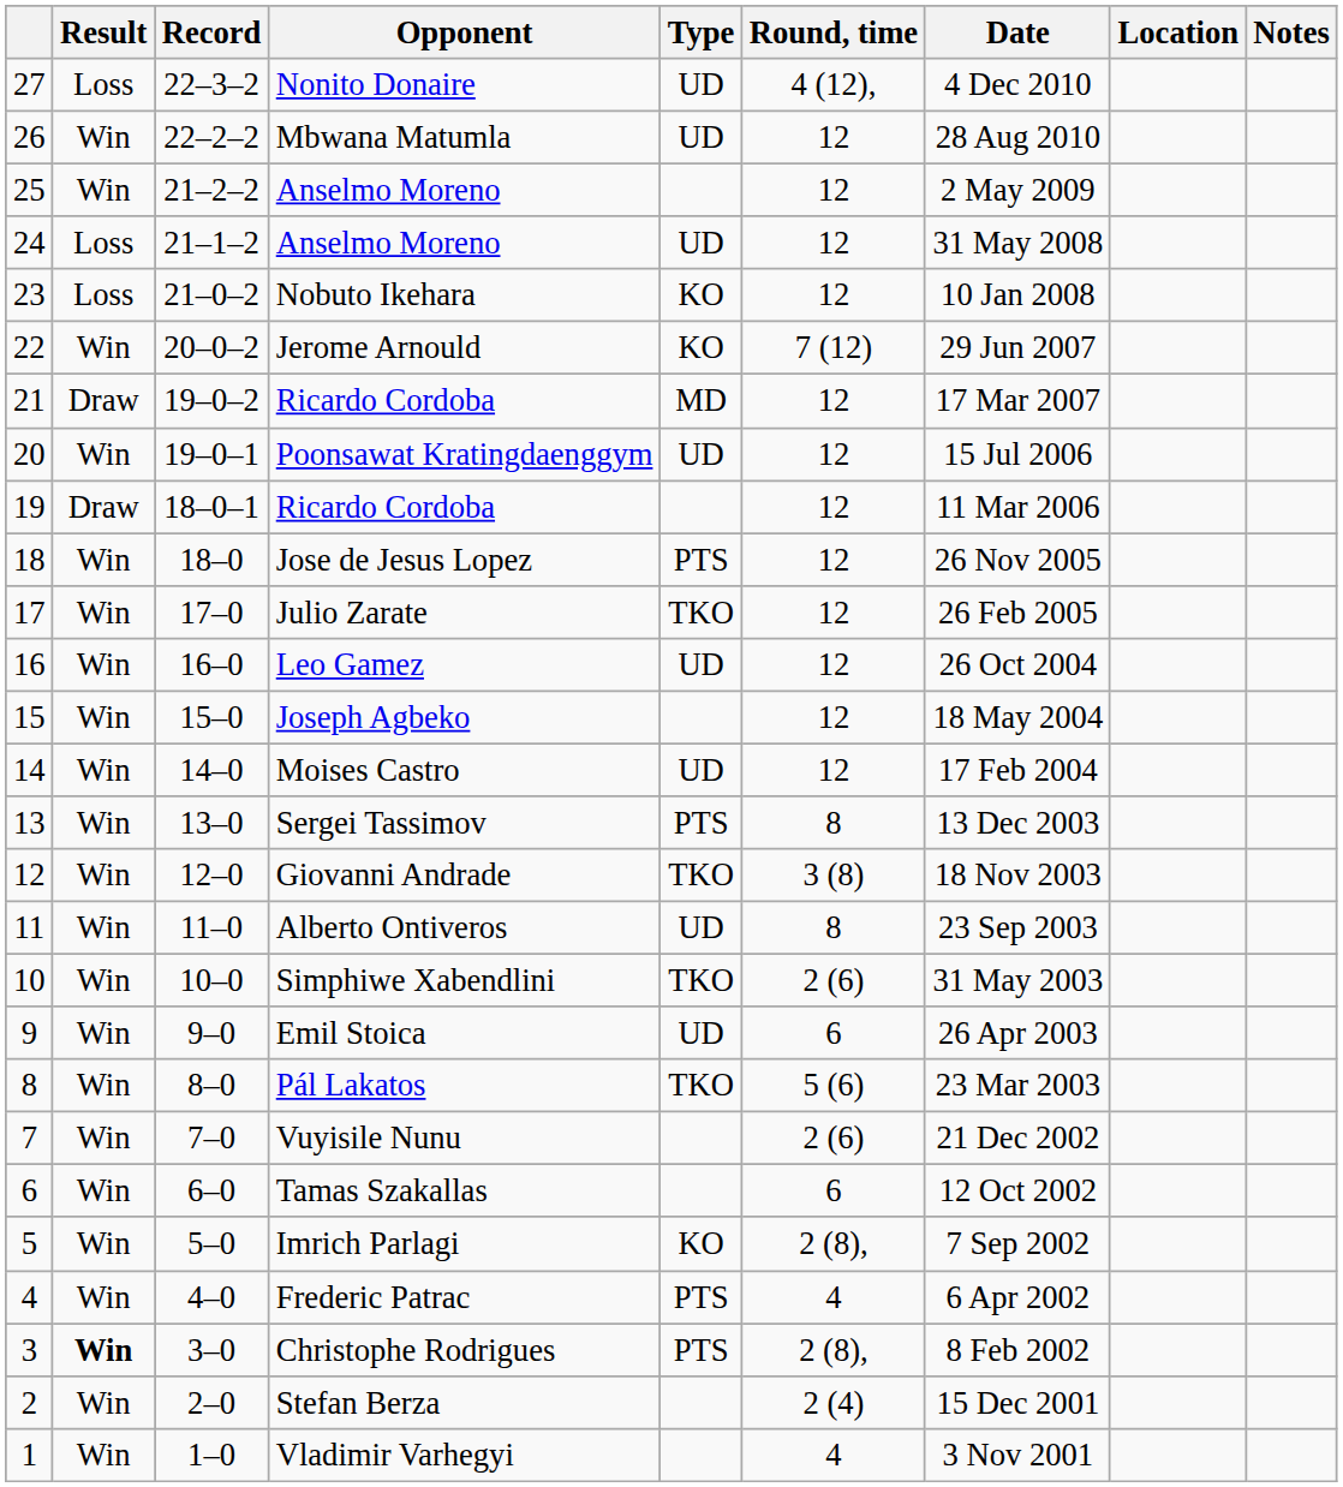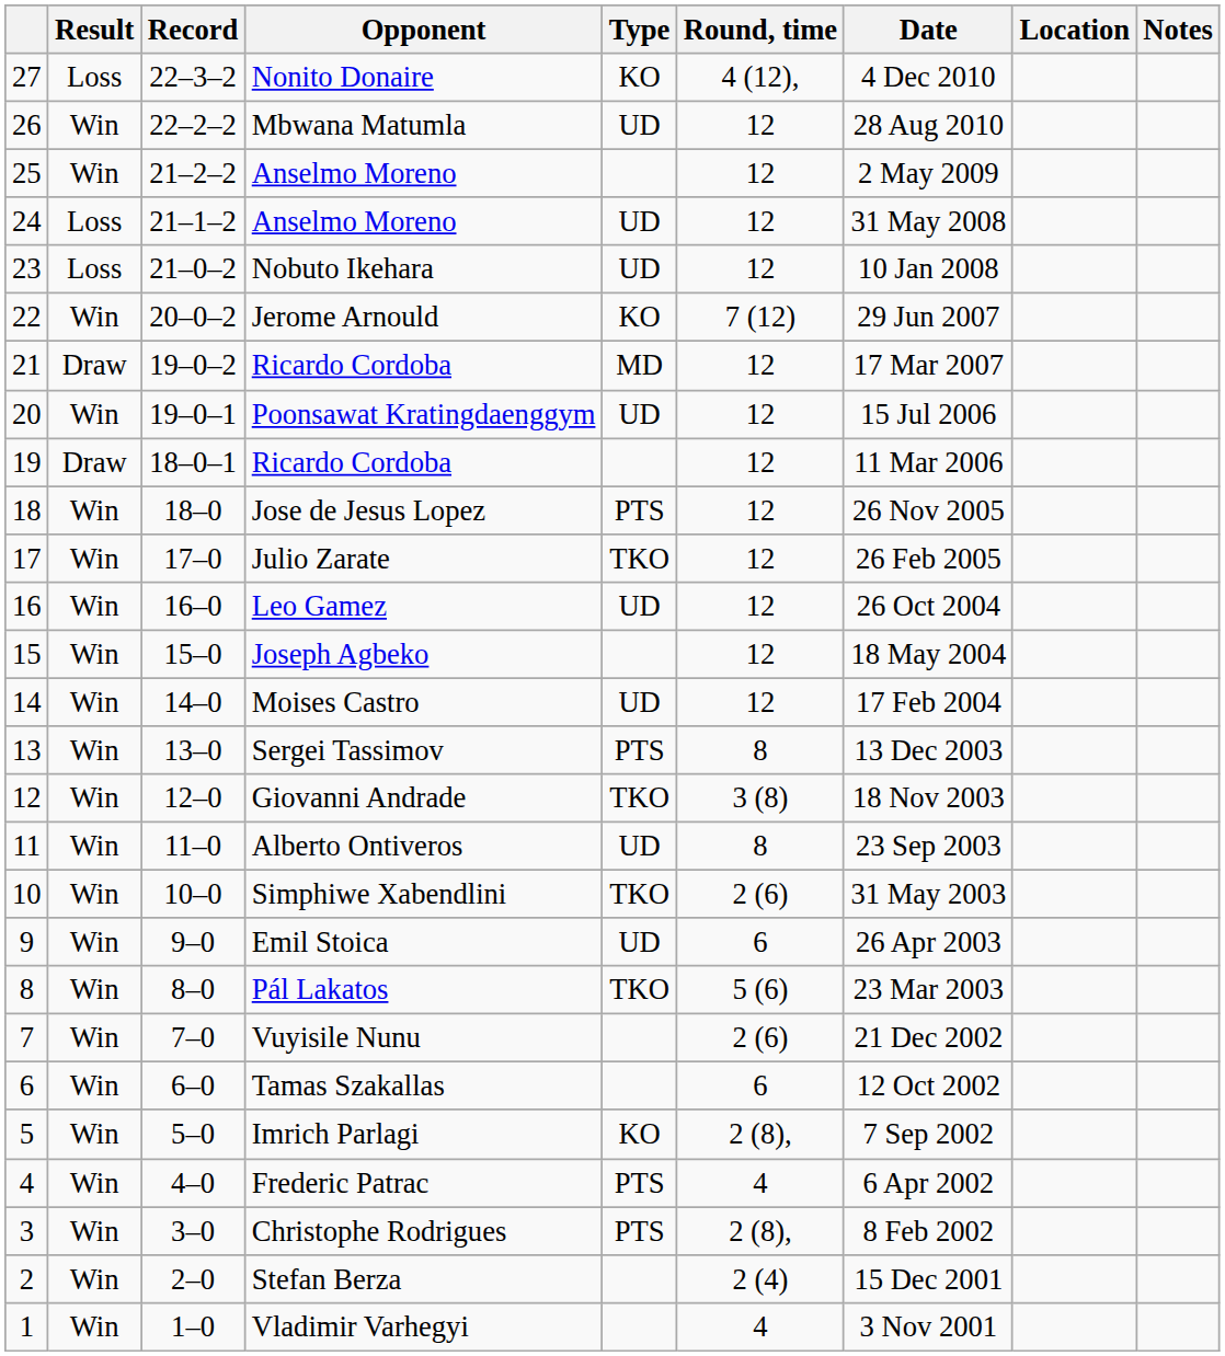Nonito Donaire | Type: UD -> KO
Nobuto Ikehara | Type: KO -> UD
Christophe Rodrigues | Result: bold -> normal
